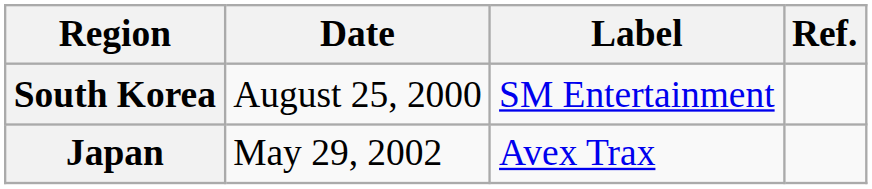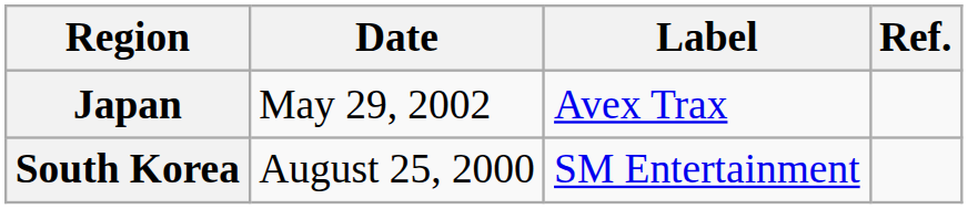rows swapped: South Korea <-> Japan
